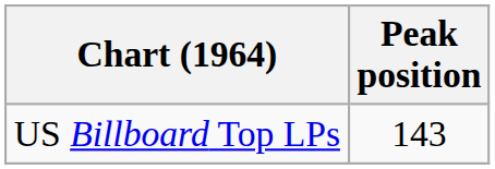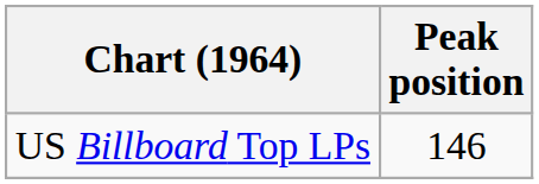US Billboard Top LPs | Peak position: 143 -> 146
